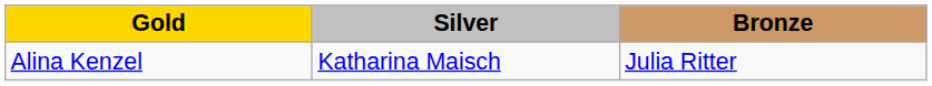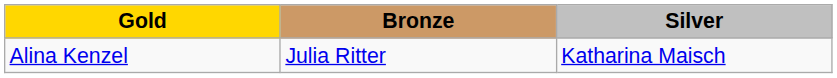columns swapped: Silver <-> Bronze
